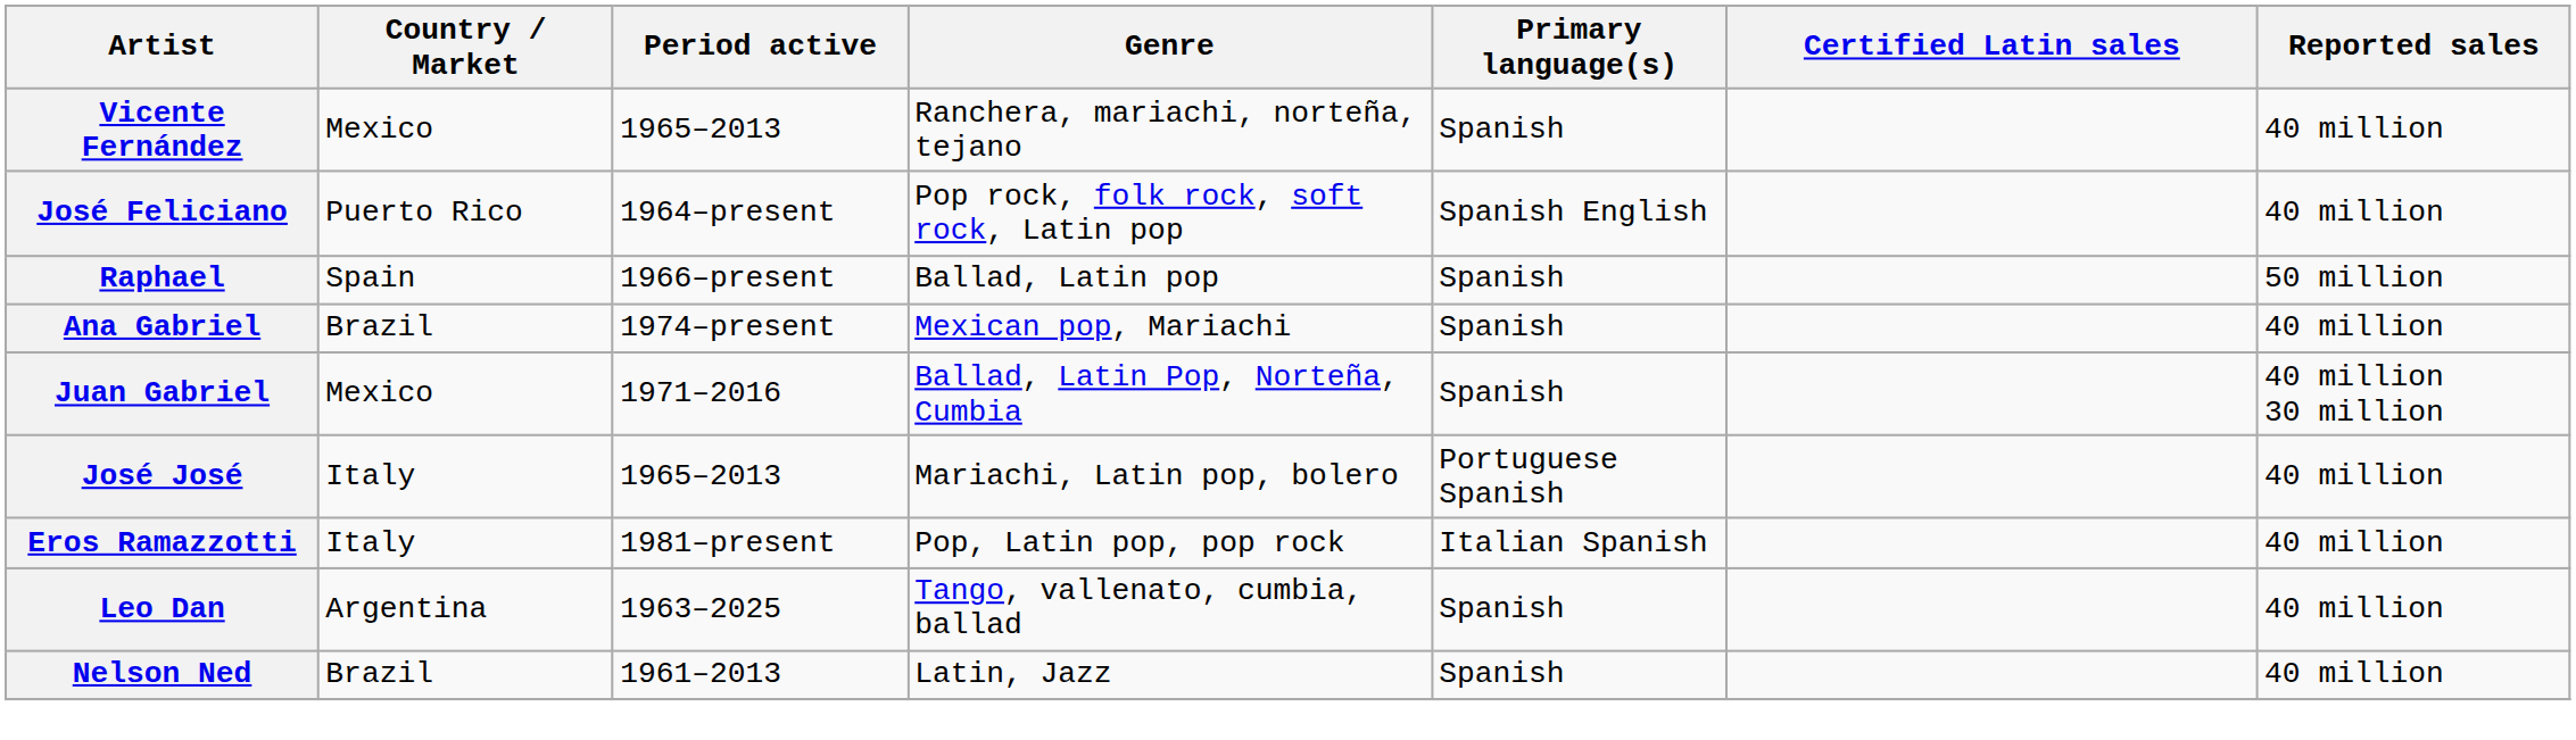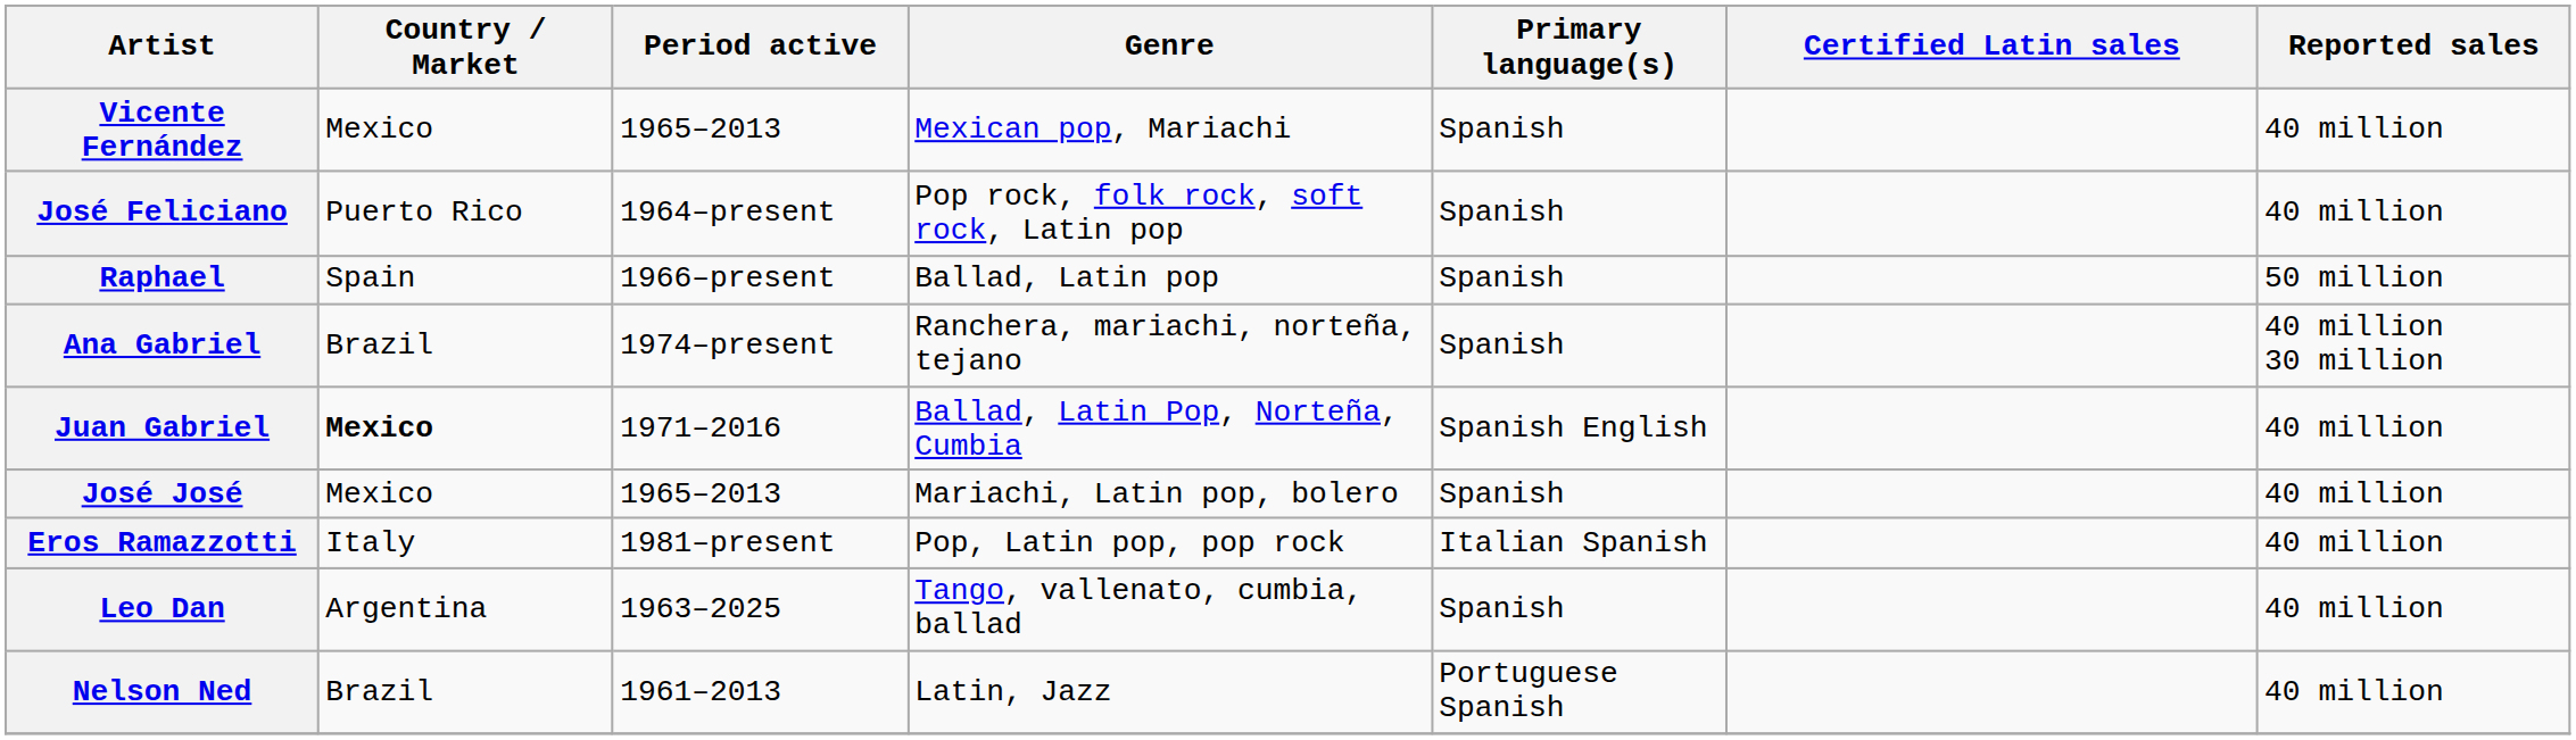Vicente Fernández | Genre: Ranchera, mariachi, norteña, tejano -> Mexican pop, Mariachi
José Feliciano | Primary language(s): Spanish English -> Spanish
Ana Gabriel | Genre: Mexican pop, Mariachi -> Ranchera, mariachi, norteña, tejano
Ana Gabriel | Reported sales: 40 million -> 40 million 30 million
Juan Gabriel | Country / Market: normal -> bold
Juan Gabriel | Primary language(s): Spanish -> Spanish English
Juan Gabriel | Reported sales: 40 million 30 million -> 40 million
José José | Country / Market: Italy -> Mexico
José José | Primary language(s): Portuguese Spanish -> Spanish
Nelson Ned | Primary language(s): Spanish -> Portuguese Spanish
